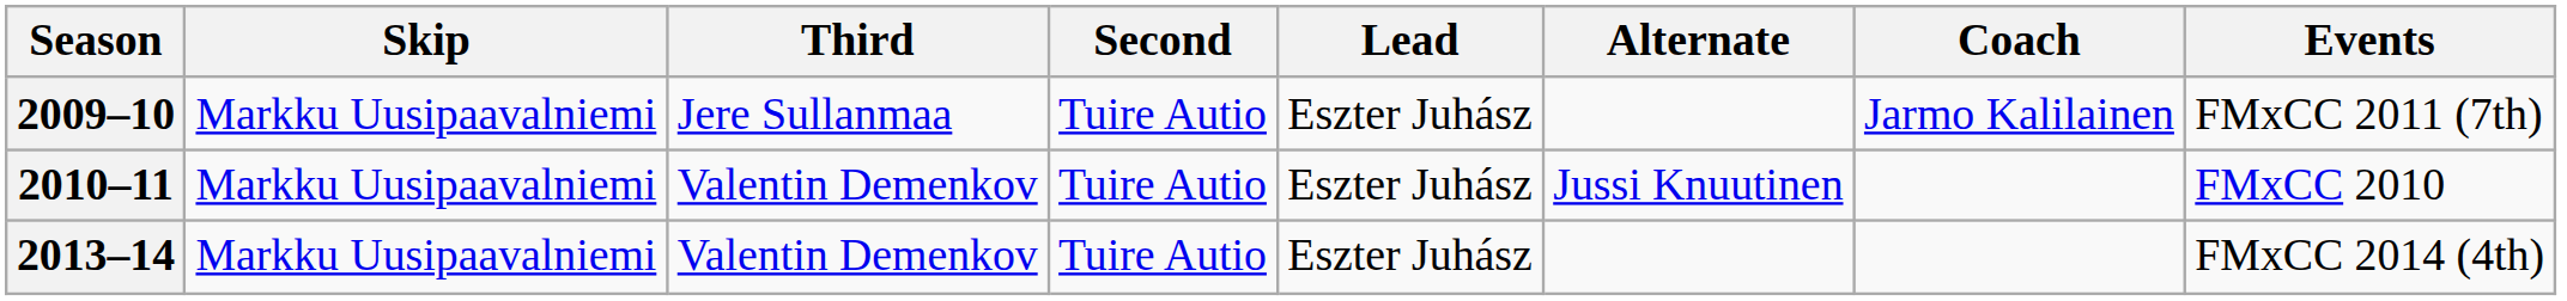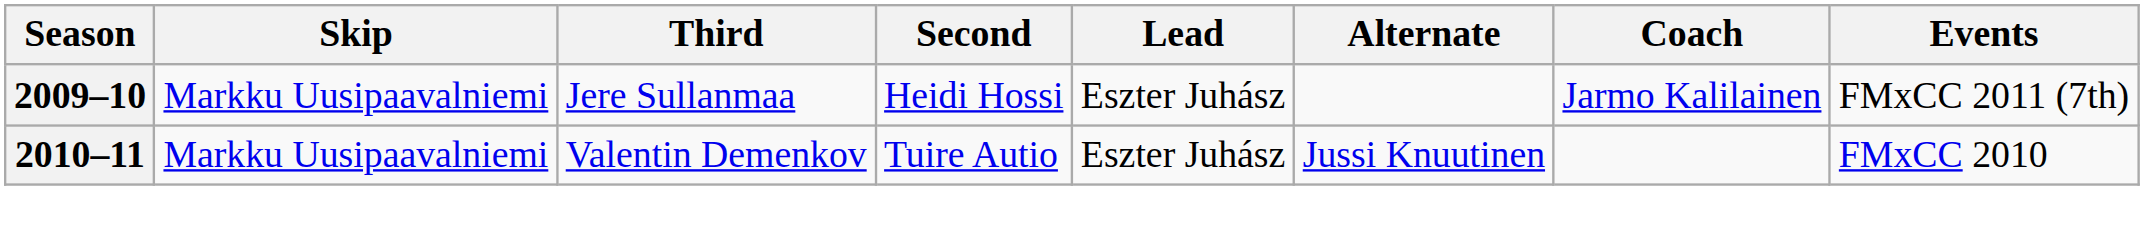2009–10 | Second: Tuire Autio -> Heidi Hossi
- row: 2013–14 | Markku Uusipaavalniemi | Valentin Demenkov | Tuire Autio | Eszter Juhász | FMxCC 2014 (4th)
